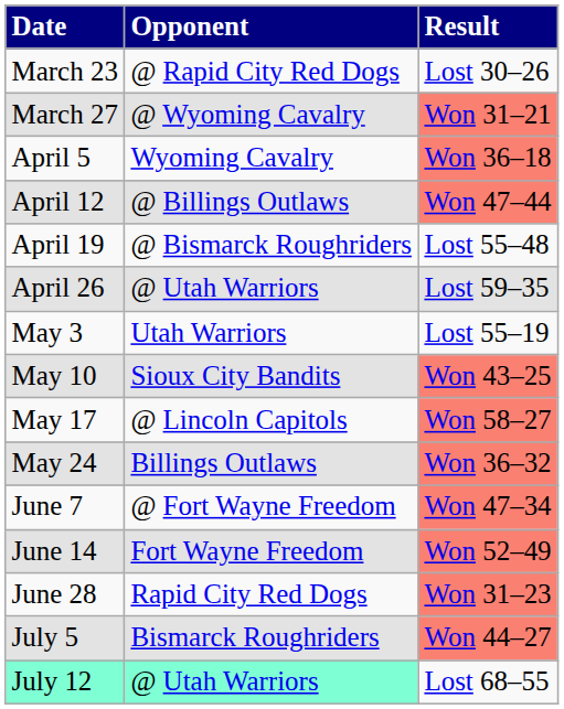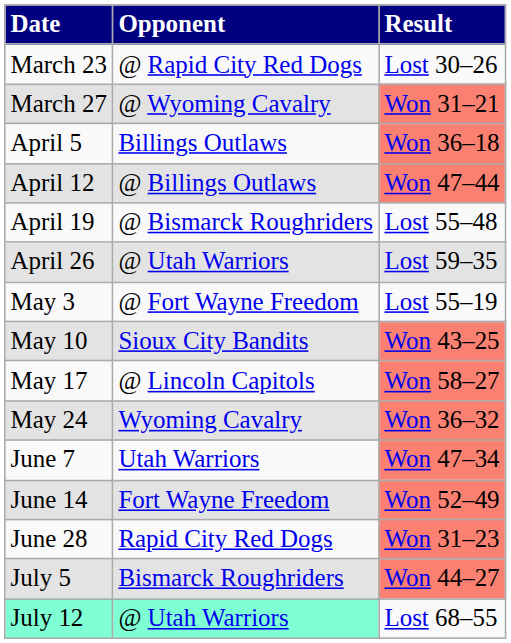April 5 | Opponent: Wyoming Cavalry -> Billings Outlaws
May 3 | Opponent: Utah Warriors -> @ Fort Wayne Freedom
May 24 | Opponent: Billings Outlaws -> Wyoming Cavalry
June 7 | Opponent: @ Fort Wayne Freedom -> Utah Warriors
